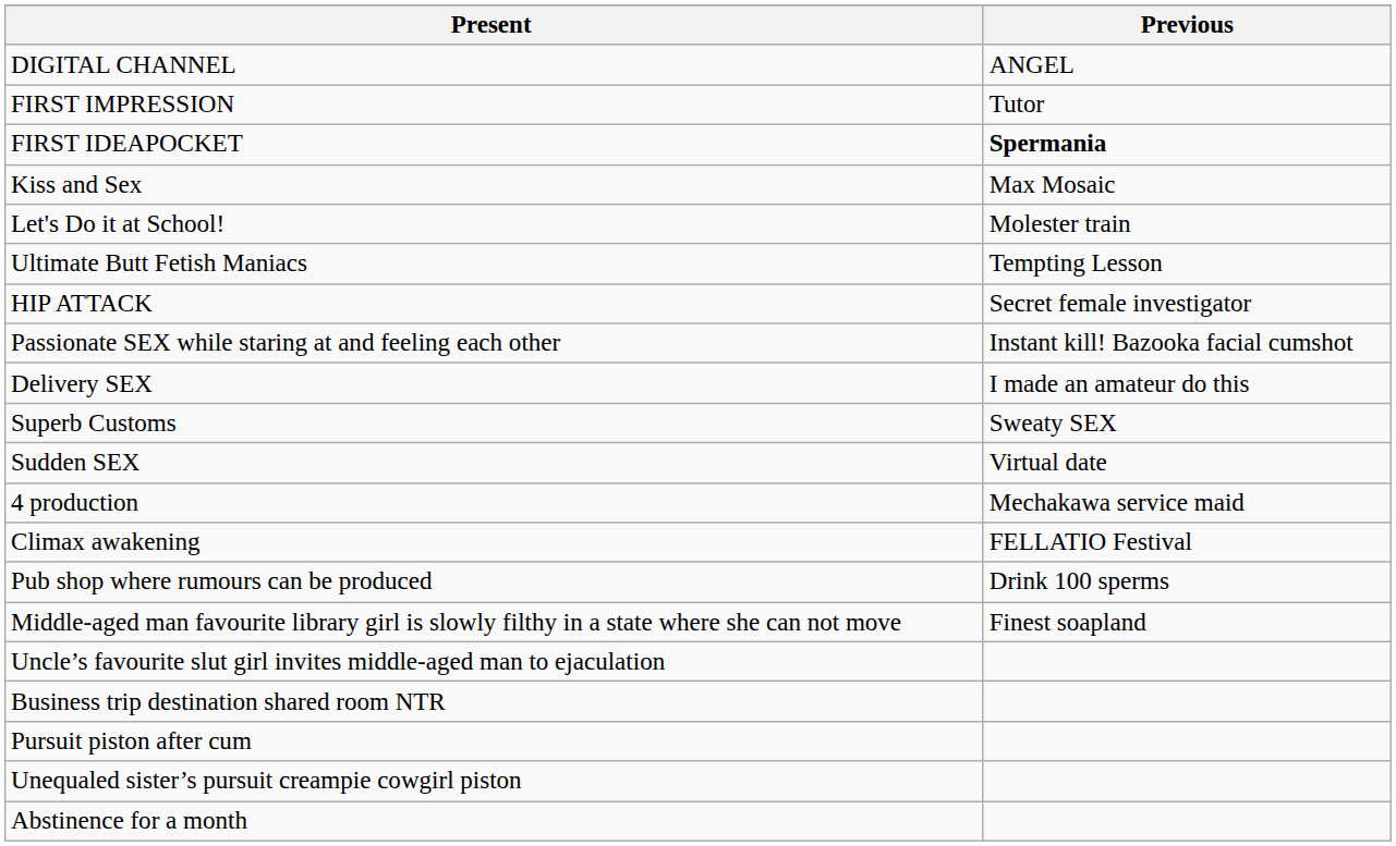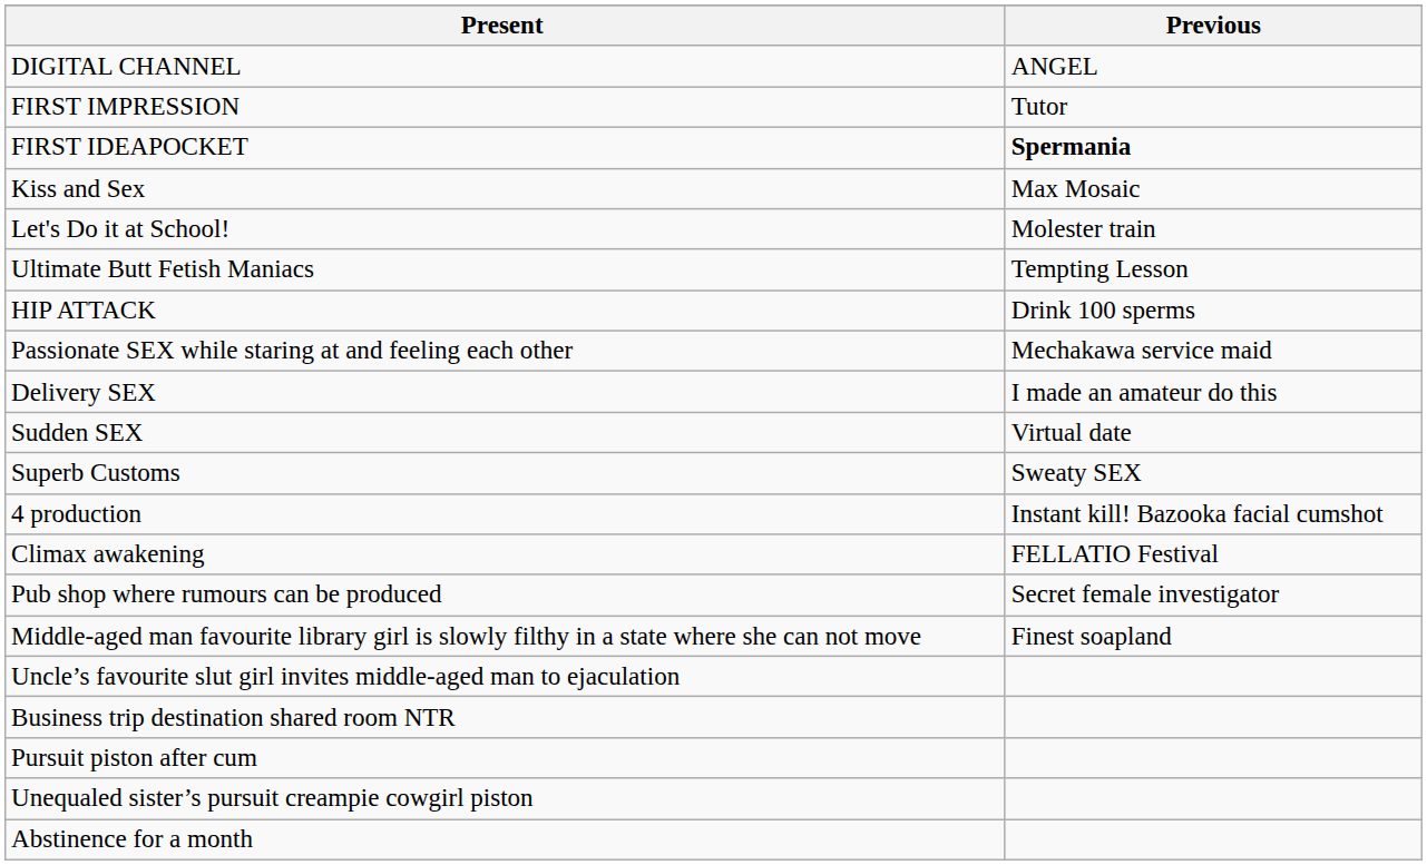HIP ATTACK | Previous: Secret female investigator -> Drink 100 sperms
Passionate SEX while staring at and feeling each other | Previous: Instant kill! Bazooka facial cumshot -> Mechakawa service maid
rows swapped: Sudden SEX <-> Superb Customs
4 production | Previous: Mechakawa service maid -> Instant kill! Bazooka facial cumshot
Pub shop where rumours can be produced | Previous: Drink 100 sperms -> Secret female investigator
